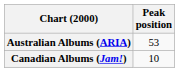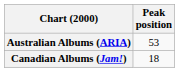Canadian Albums (Jam!) | Peak position: 10 -> 18
